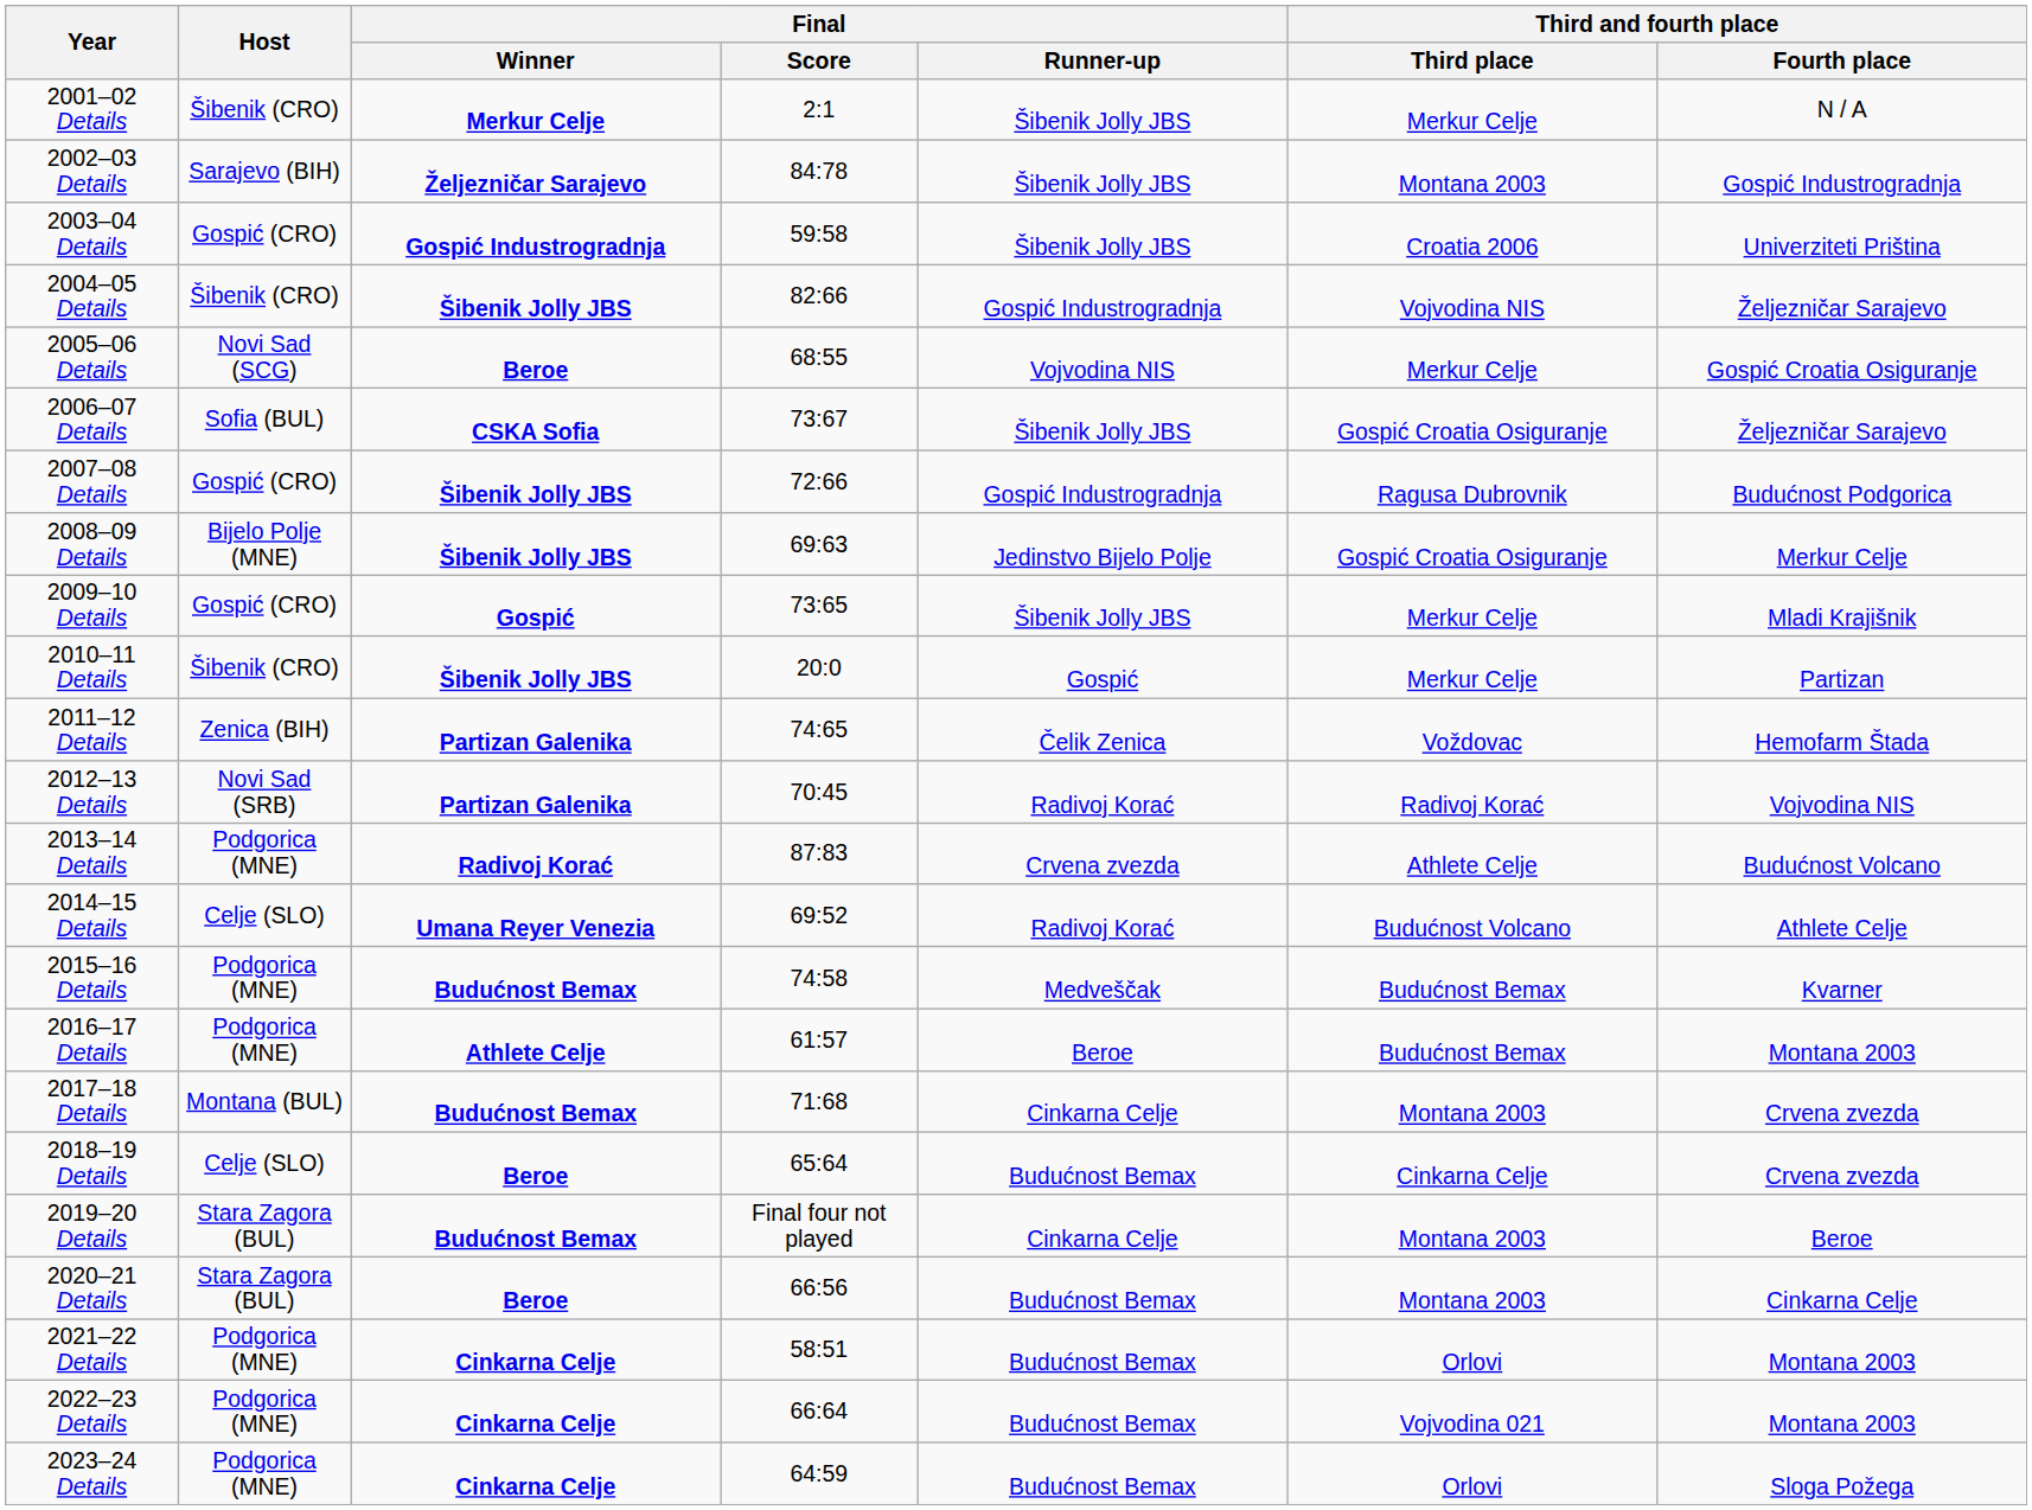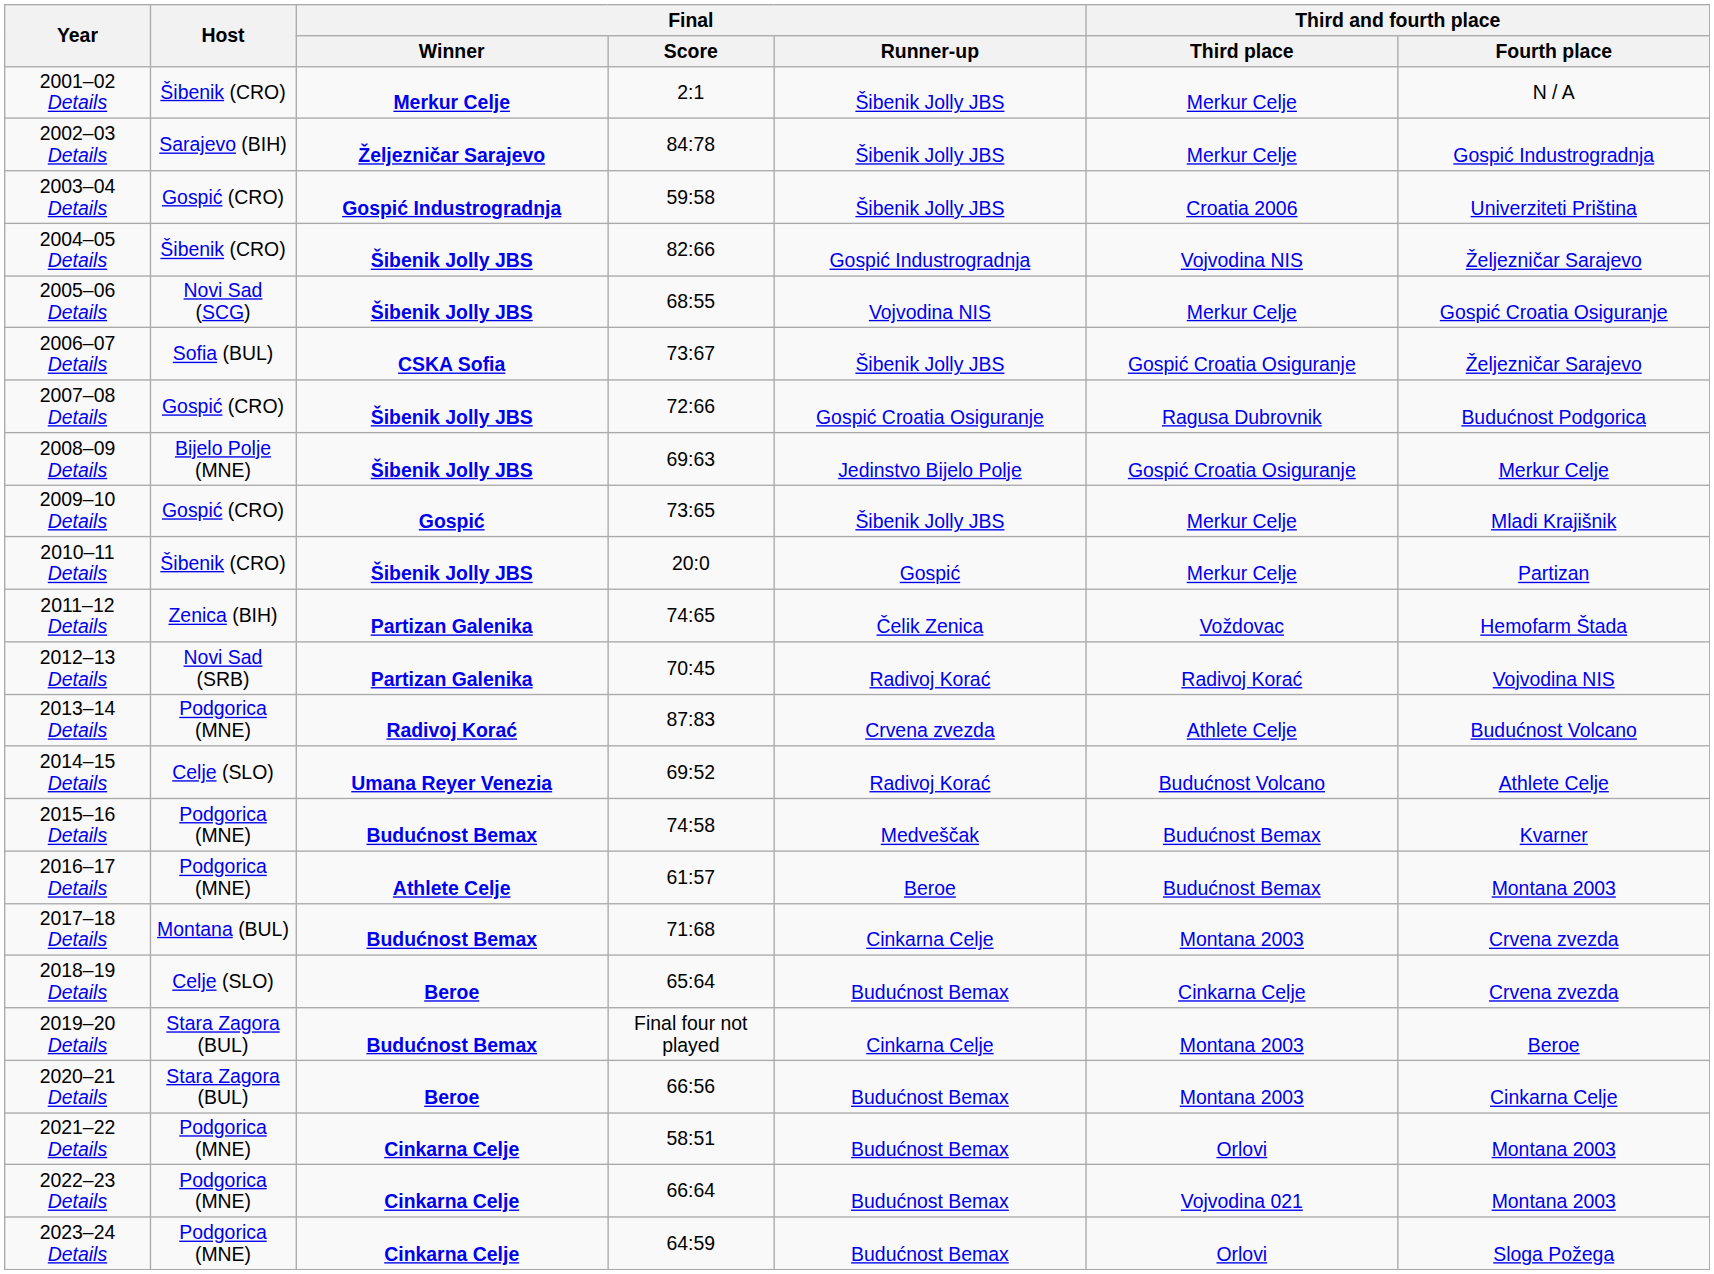2002–03 Details | Third and fourth place / Third place: Montana 2003 -> Merkur Celje
2005–06 Details | Final / Winner: Beroe -> Šibenik Jolly JBS
2007–08 Details | Final / Runner-up: Gospić Industrogradnja -> Gospić Croatia Osiguranje
